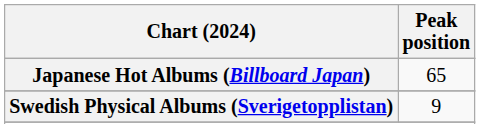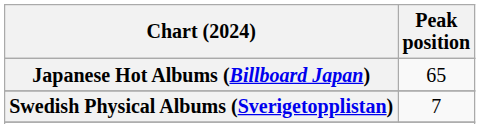Swedish Physical Albums (Sverigetopplistan) | Peak position: 9 -> 7
